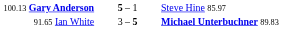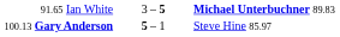rows swapped: 91.65 Ian White <-> 100.13 Gary Anderson
